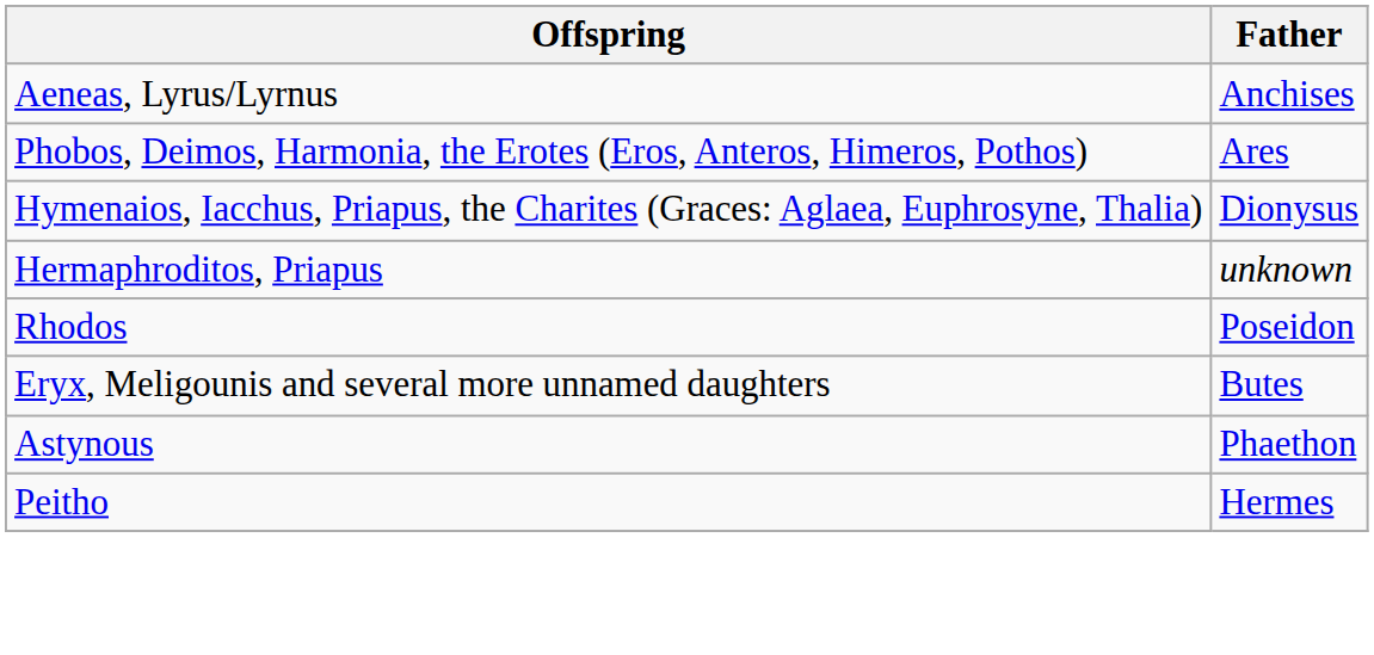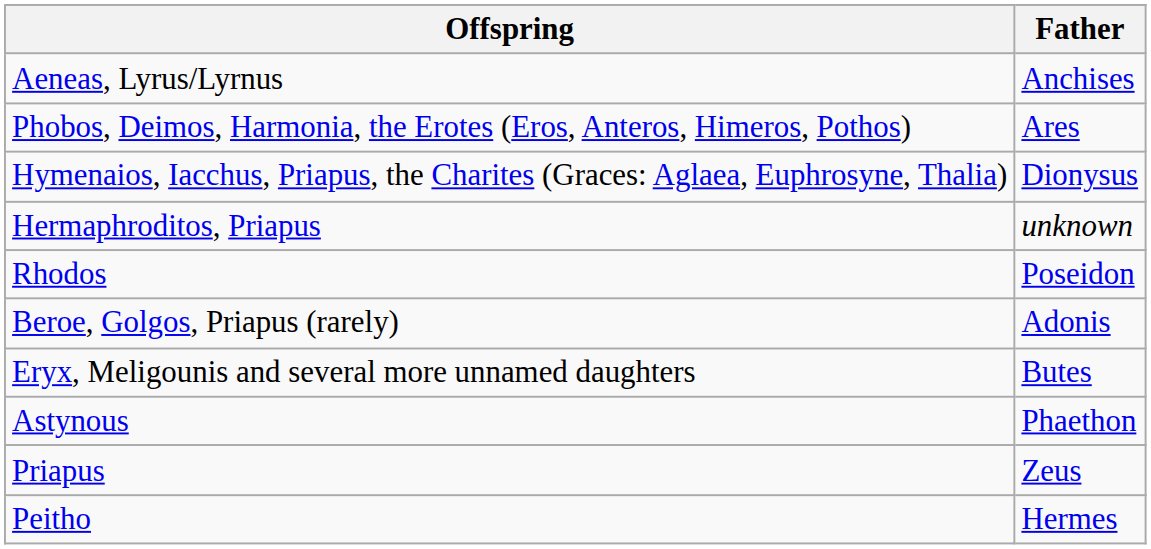+ row: Beroe, Golgos, Priapus (rarely) | Adonis
+ row: Priapus | Zeus
